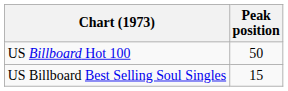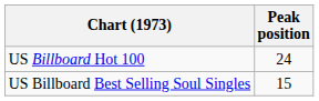US Billboard Hot 100 | Peak position: 50 -> 24
